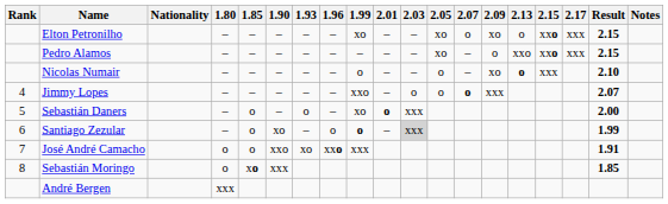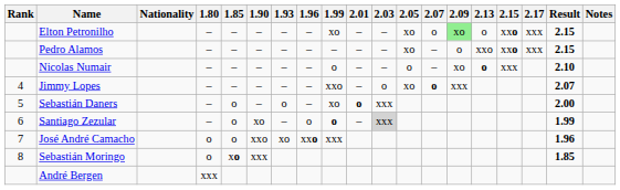Elton Petronilho | 2.09: no background -> lightgreen background
Jimmy Lopes | 2.05: o -> xo
José André Camacho | Result: 1.91 -> 1.96
